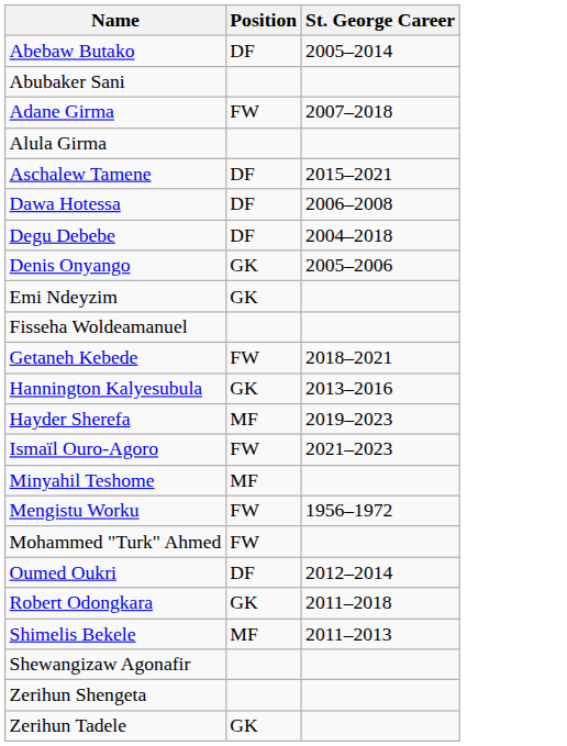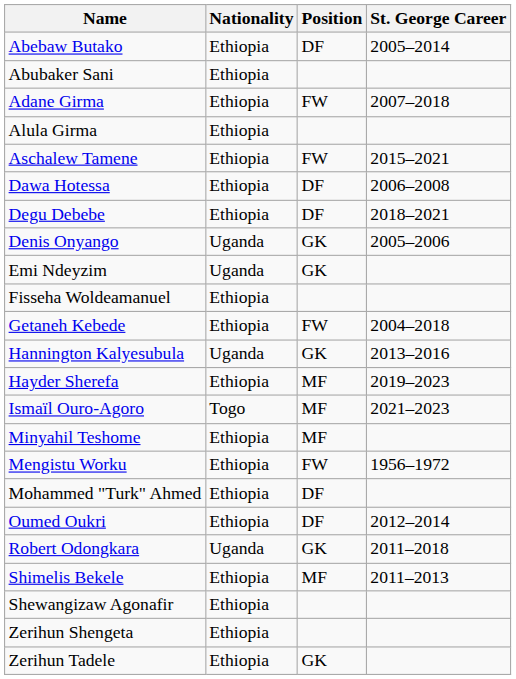+ column: Nationality | Ethiopia | Ethiopia | Ethiopia | Ethiopia | Ethiopia | Ethiopia | Ethiopia | Uganda | Uganda | Ethiopia | Ethiopia | Uganda | Ethiopia | Togo | Ethiopia | Ethiopia | Ethiopia | Ethiopia | Uganda | Ethiopia | Ethiopia | Ethiopia | Ethiopia
Aschalew Tamene | Position: DF -> FW
Degu Debebe | St. George Career: 2004–2018 -> 2018–2021
Getaneh Kebede | St. George Career: 2018–2021 -> 2004–2018
Ismaïl Ouro-Agoro | Position: FW -> MF
Mohammed "Turk" Ahmed | Position: FW -> DF
